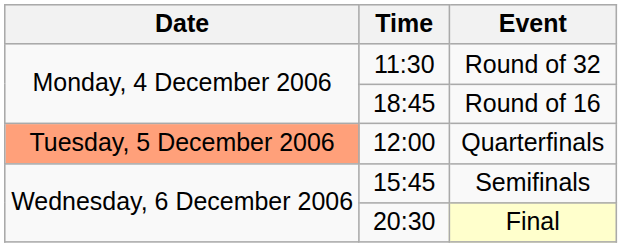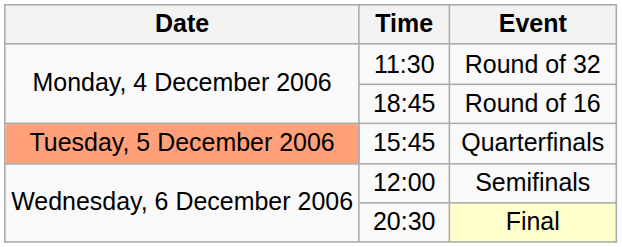Quarterfinals | Time: 12:00 -> 15:45
Semifinals | Time: 15:45 -> 12:00
